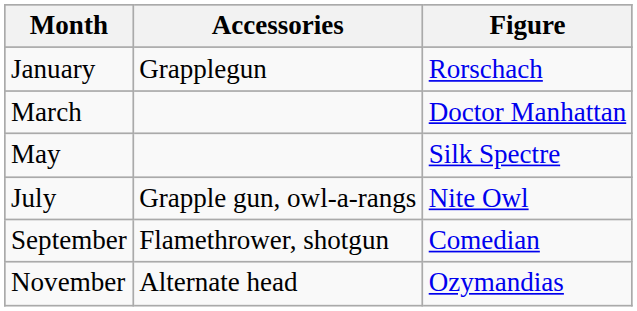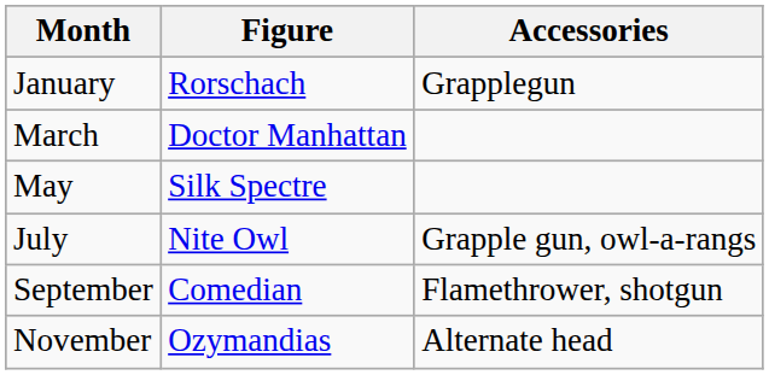columns swapped: Figure <-> Accessories
